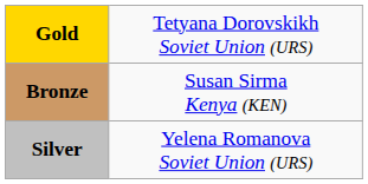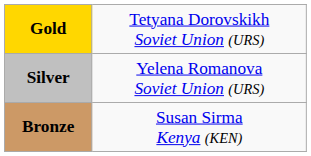rows swapped: Silver <-> Bronze
